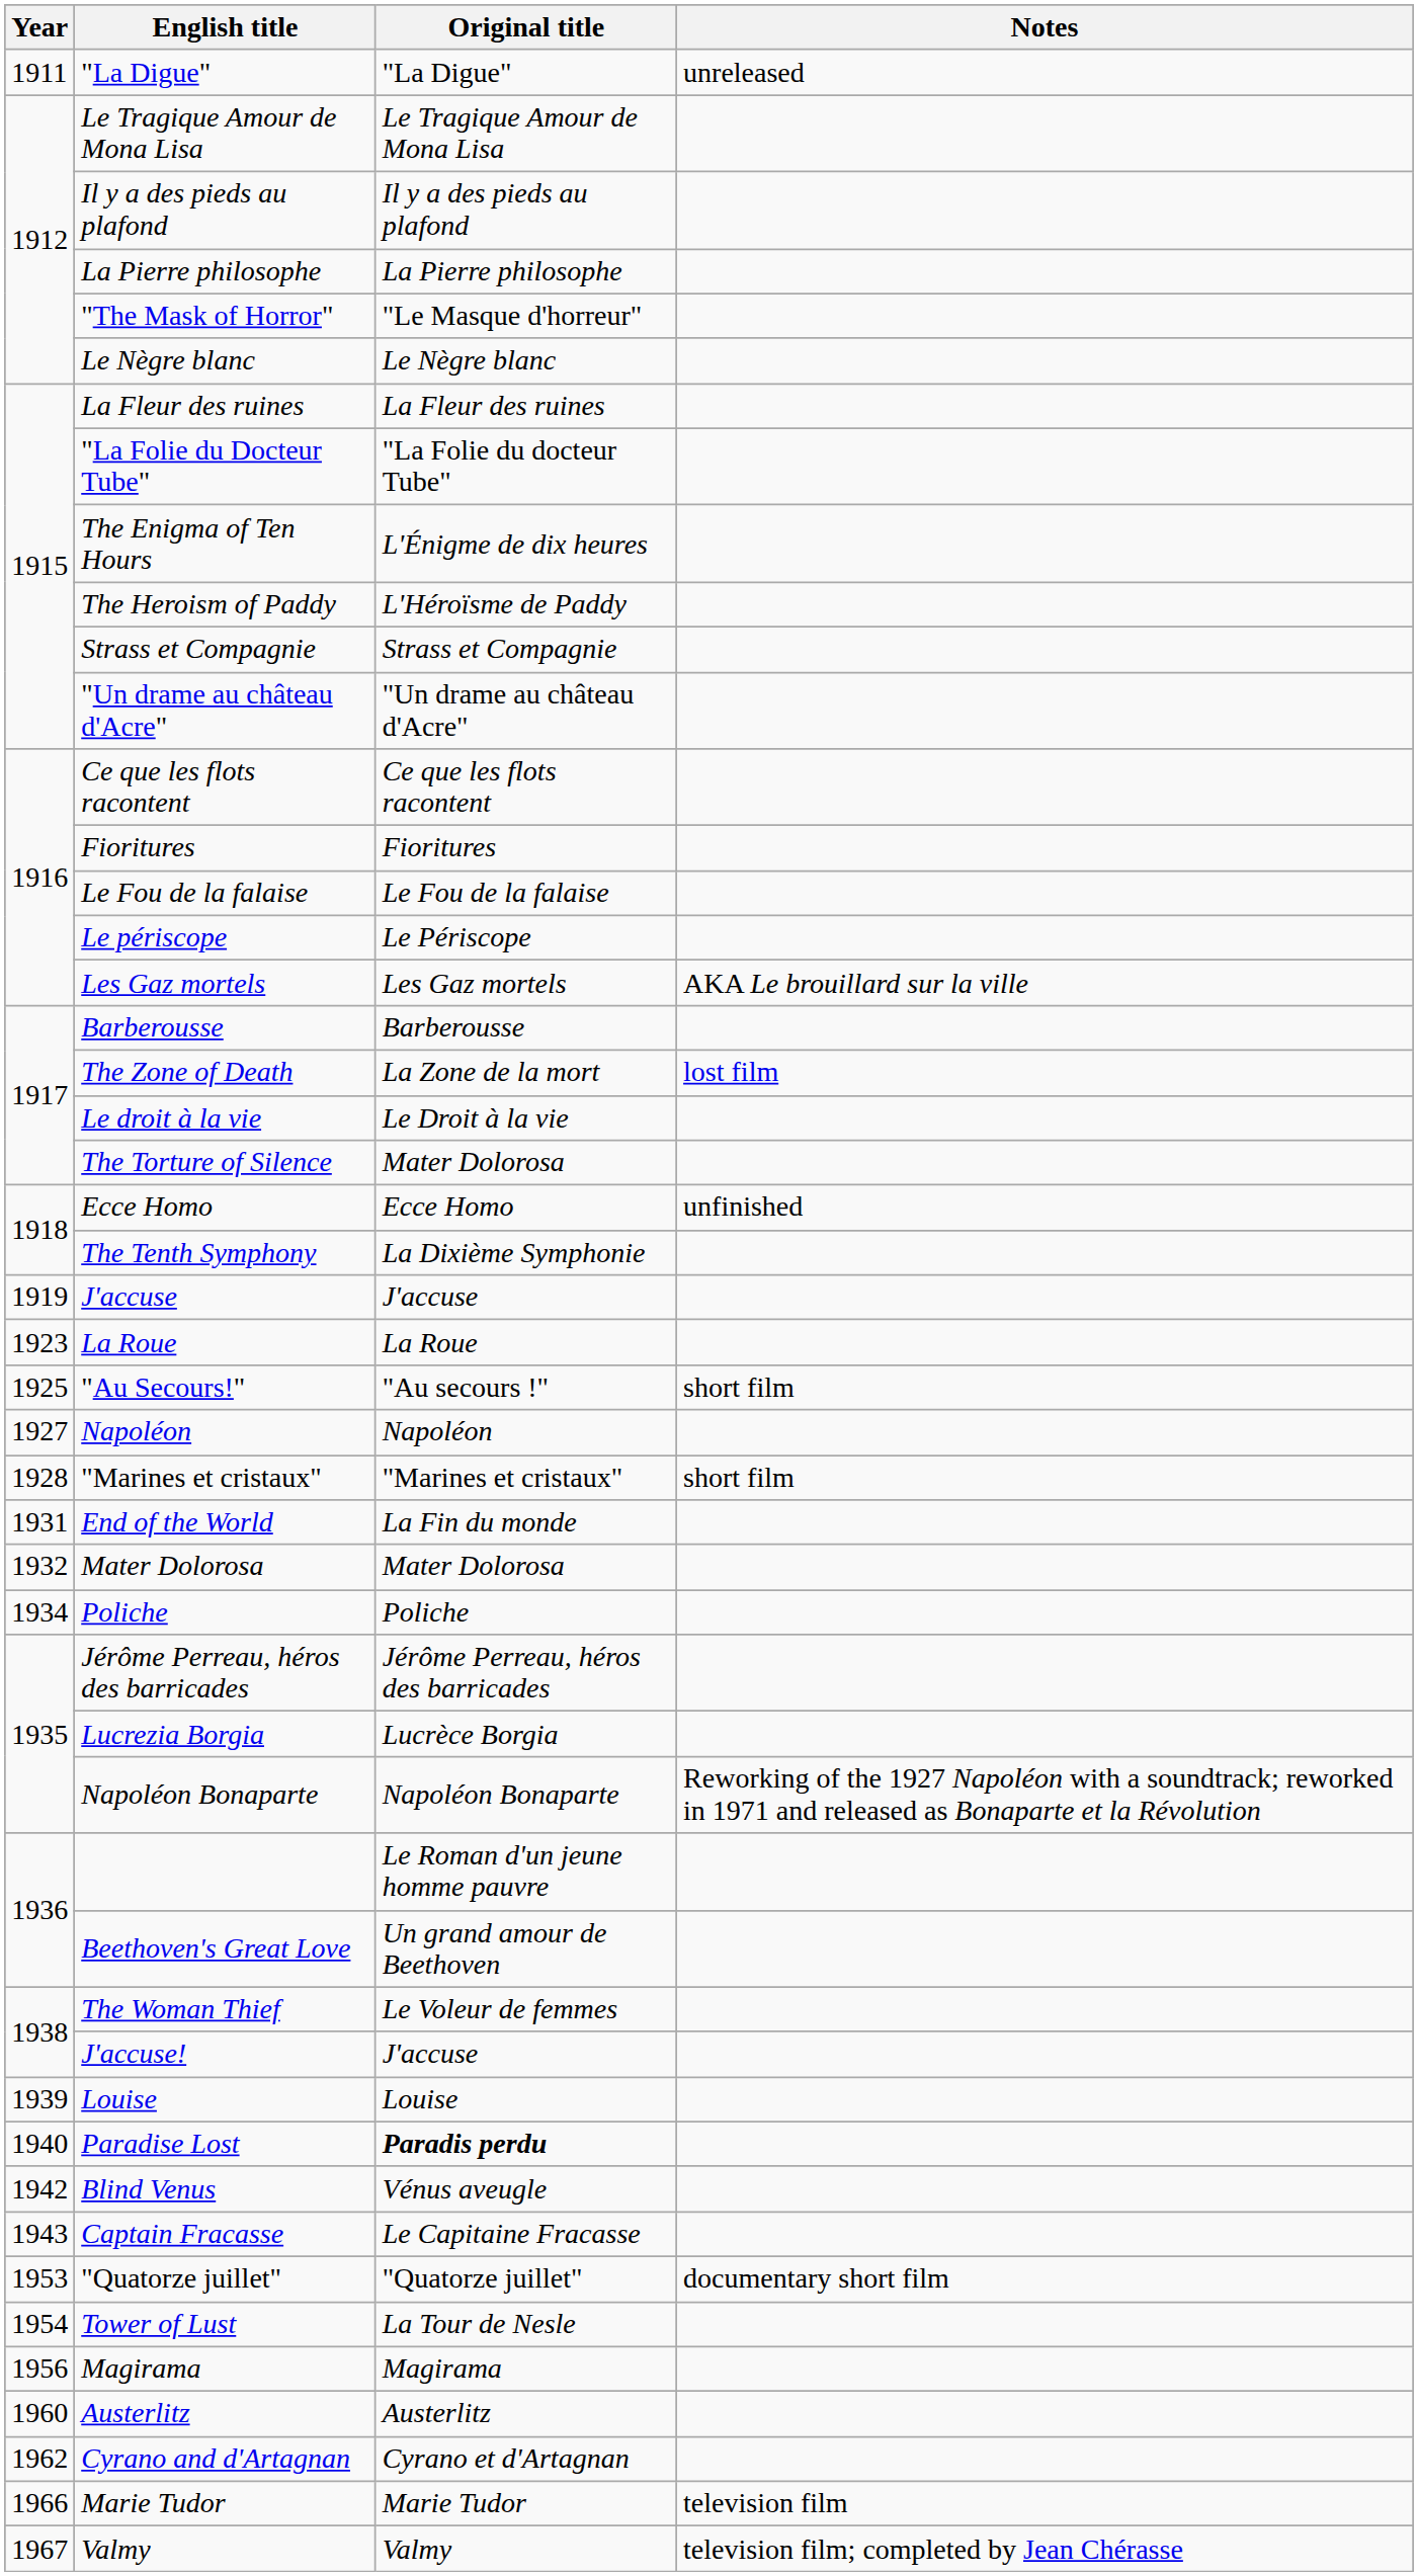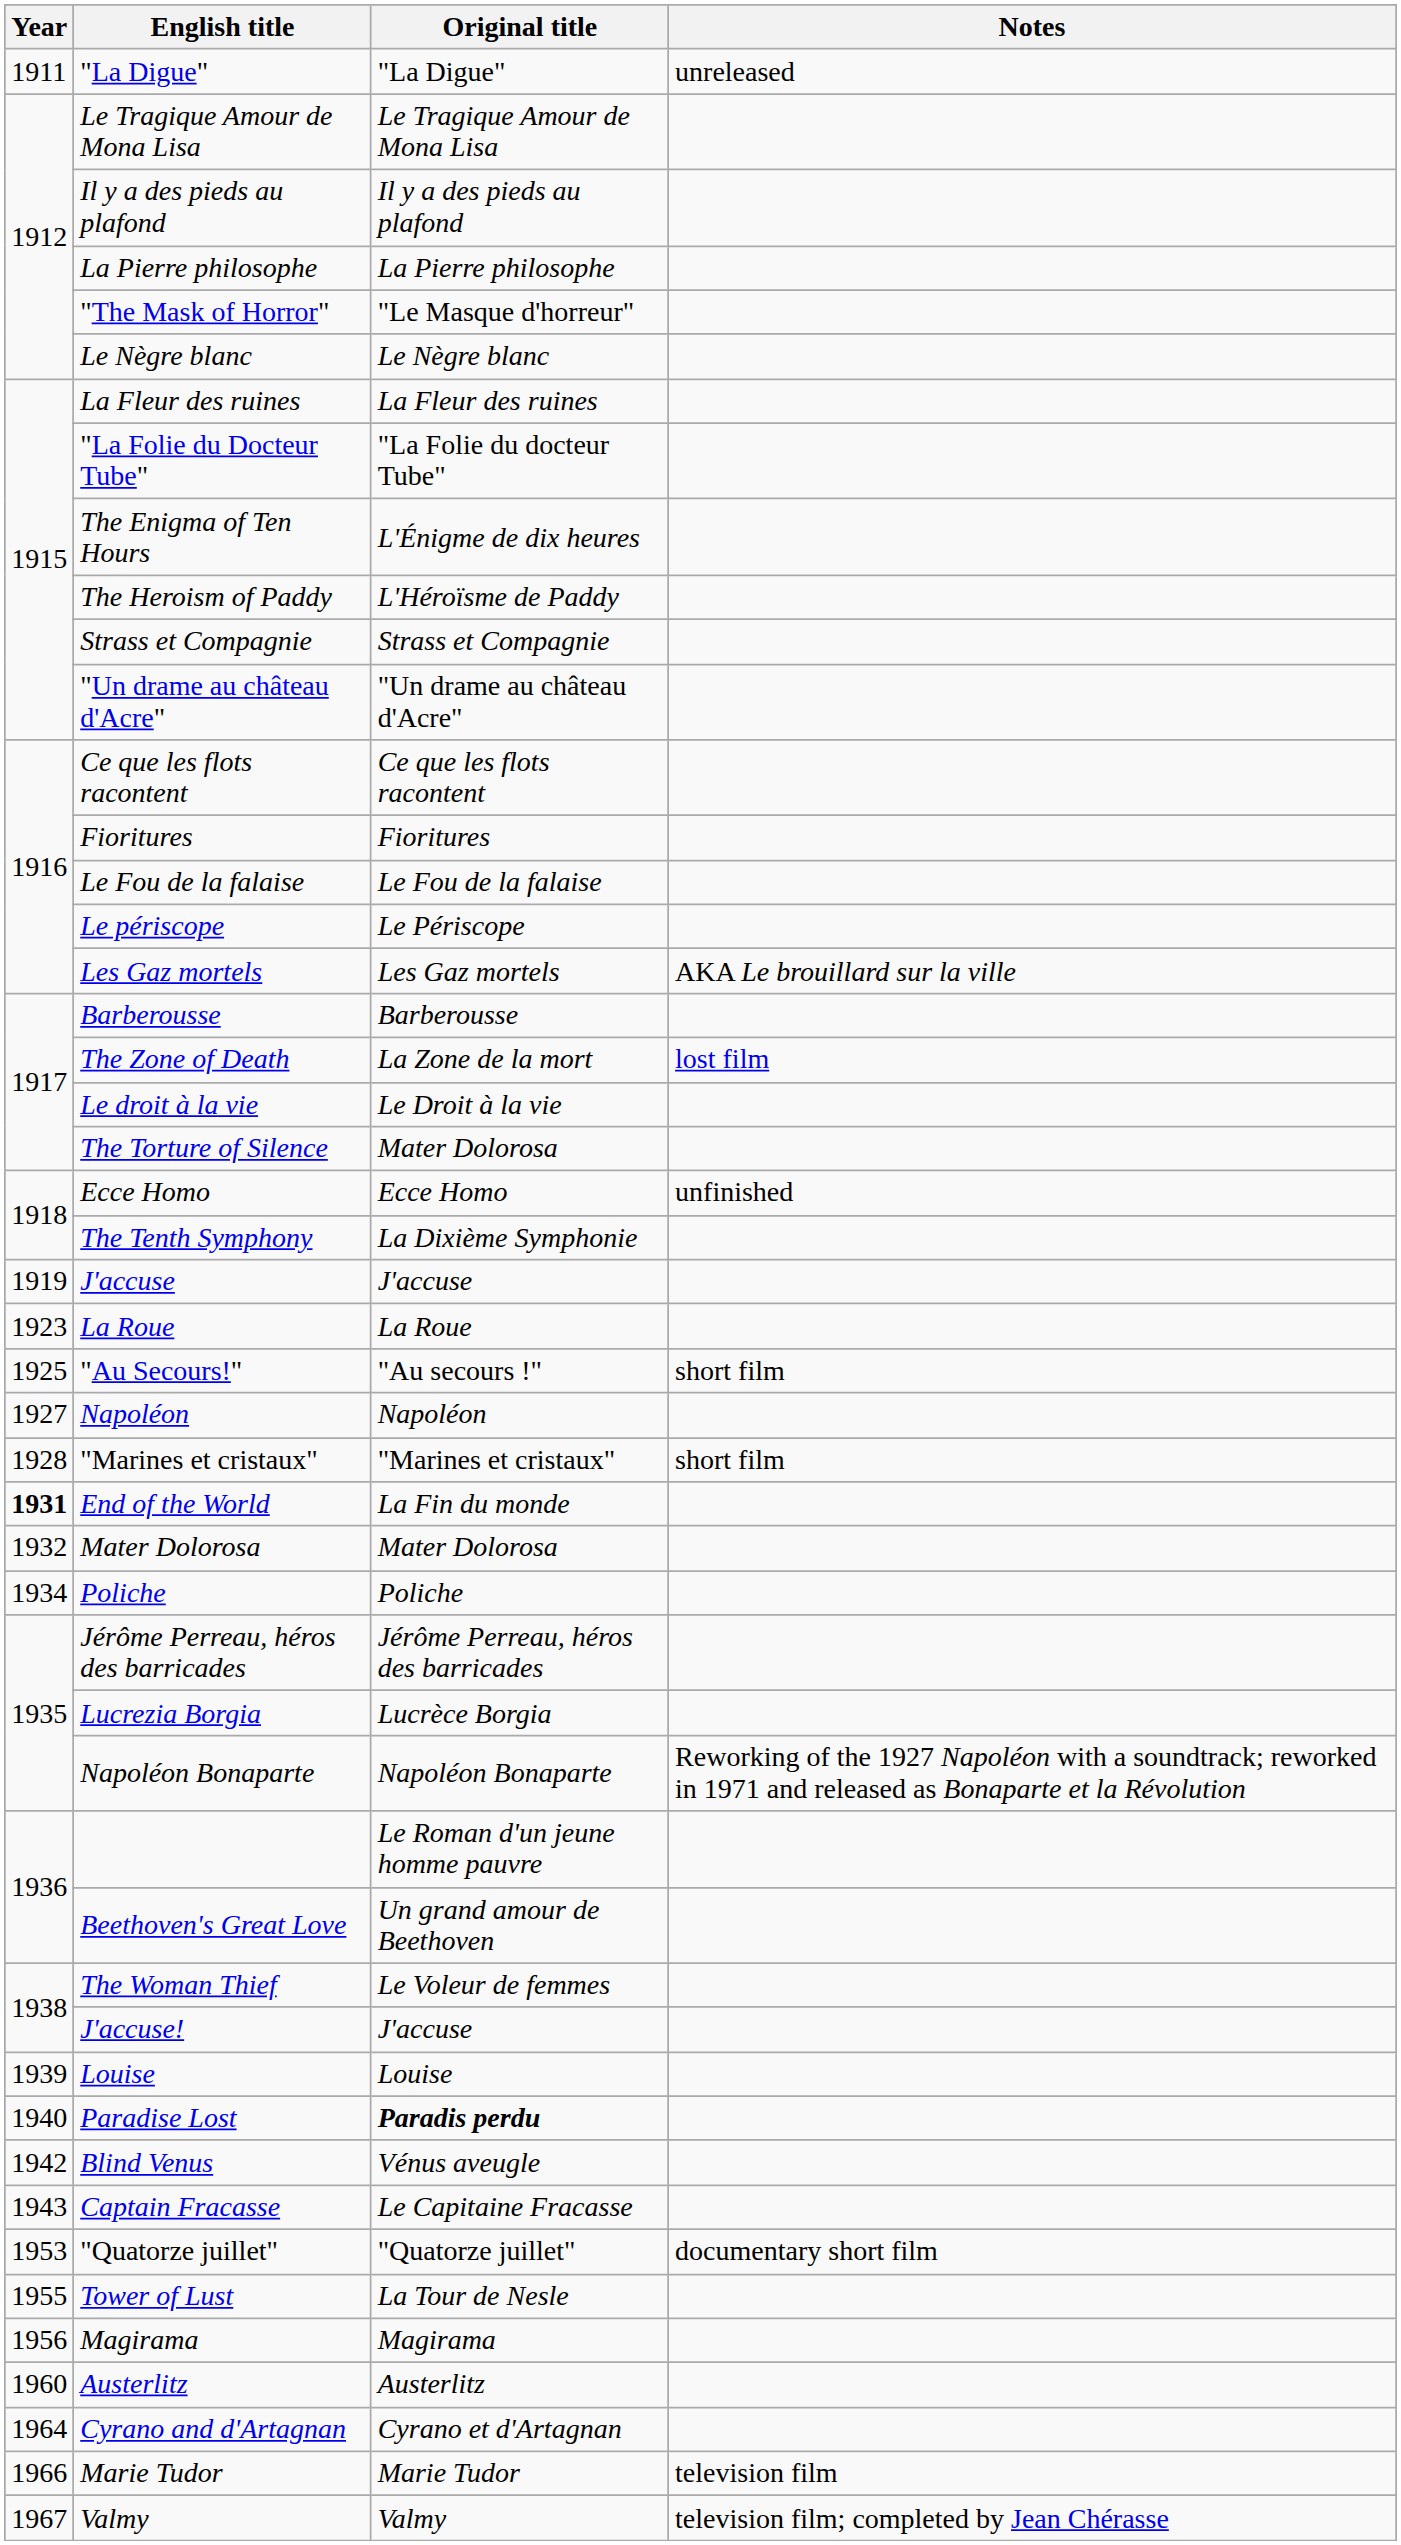End of the World | Year: normal -> bold
Tower of Lust | Year: 1954 -> 1955
Cyrano and d'Artagnan | Year: 1962 -> 1964
